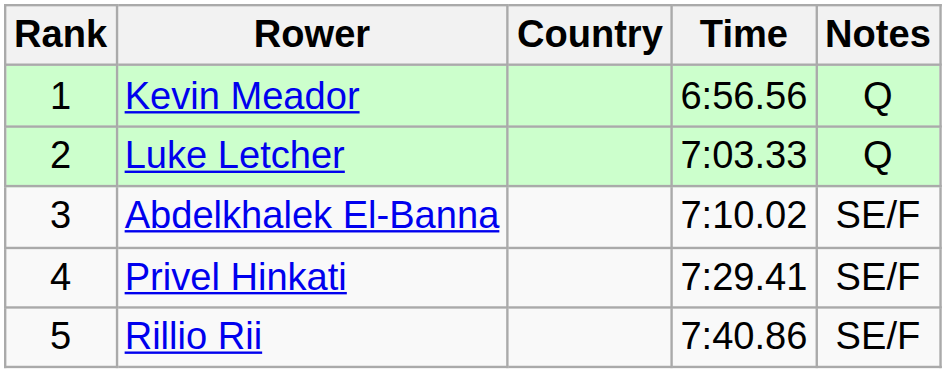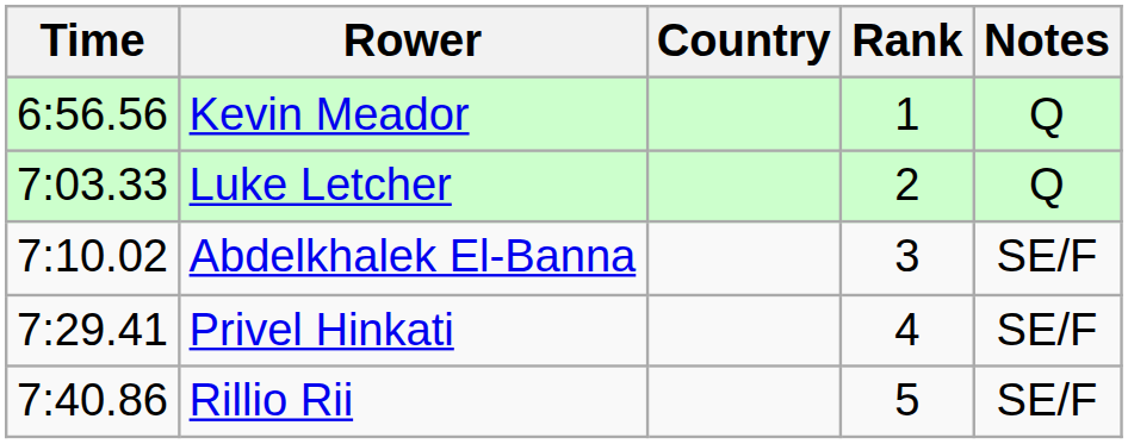columns swapped: Rank <-> Time
